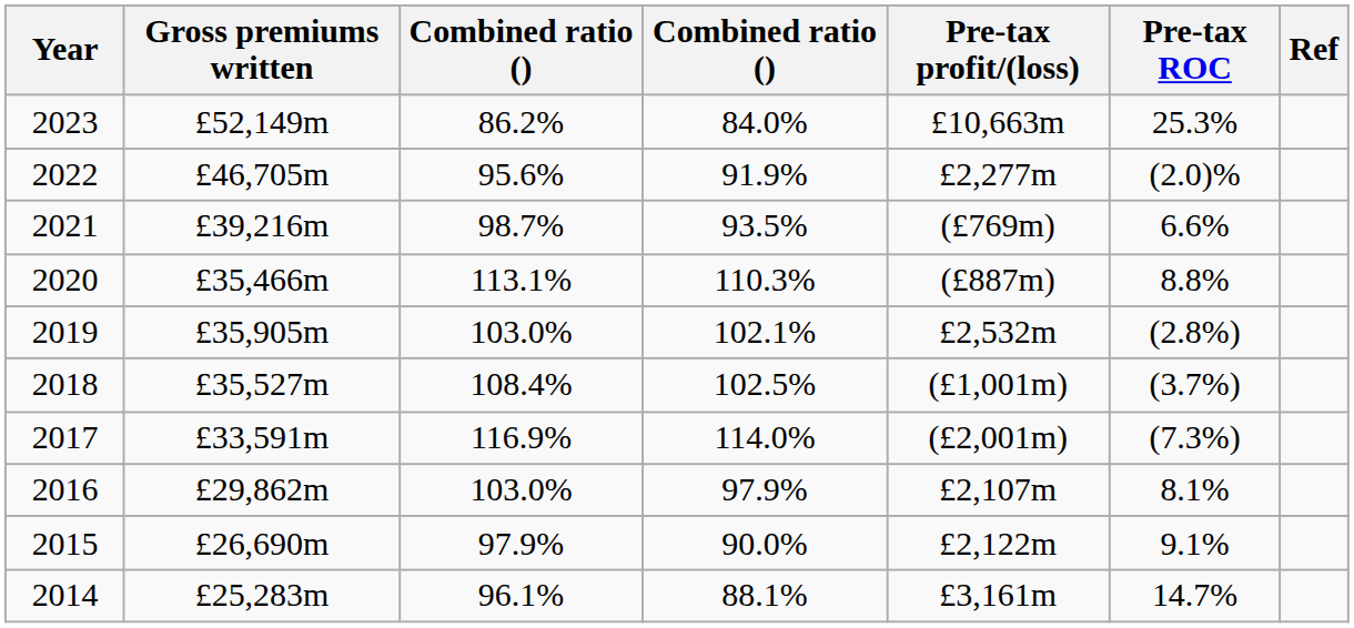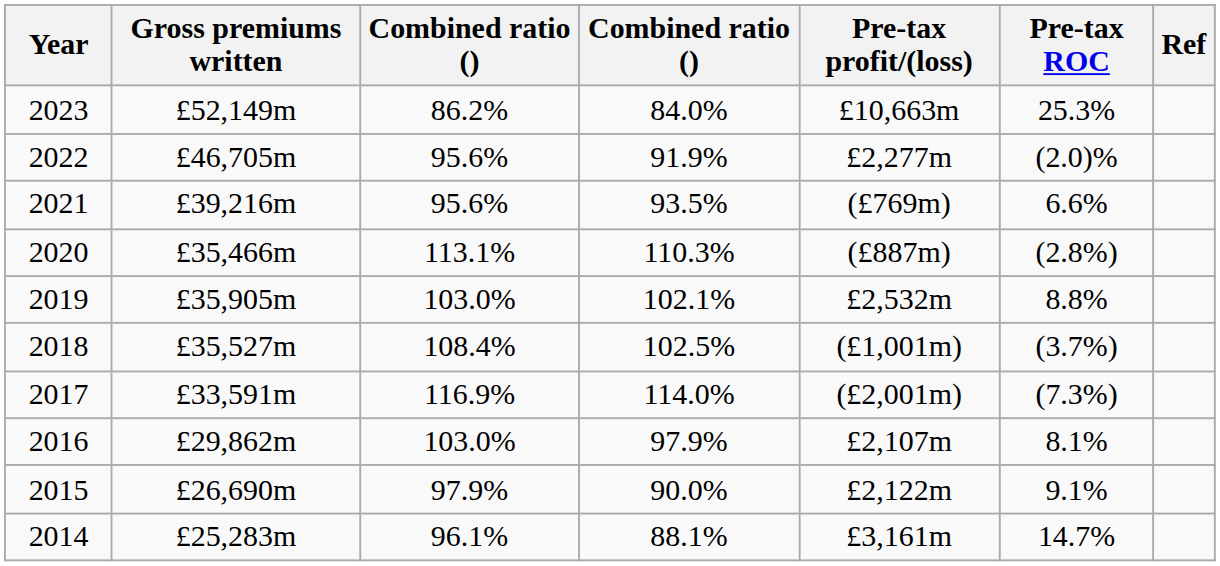2021 | column 3: 98.7% -> 95.6%
2020 | Pre-tax ROC: 8.8% -> (2.8%)
2019 | Pre-tax ROC: (2.8%) -> 8.8%
